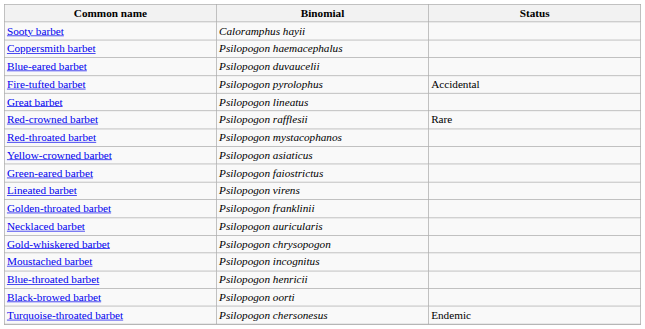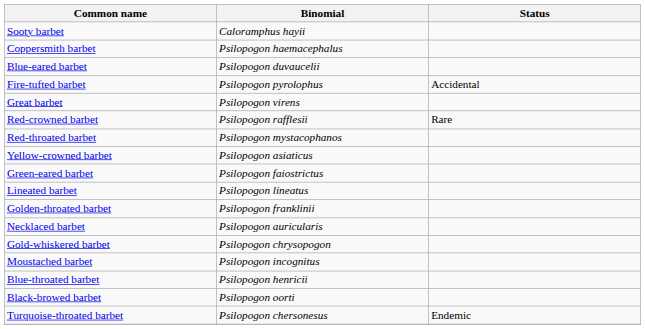Great barbet | Binomial: Psilopogon lineatus -> Psilopogon virens
Lineated barbet | Binomial: Psilopogon virens -> Psilopogon lineatus
